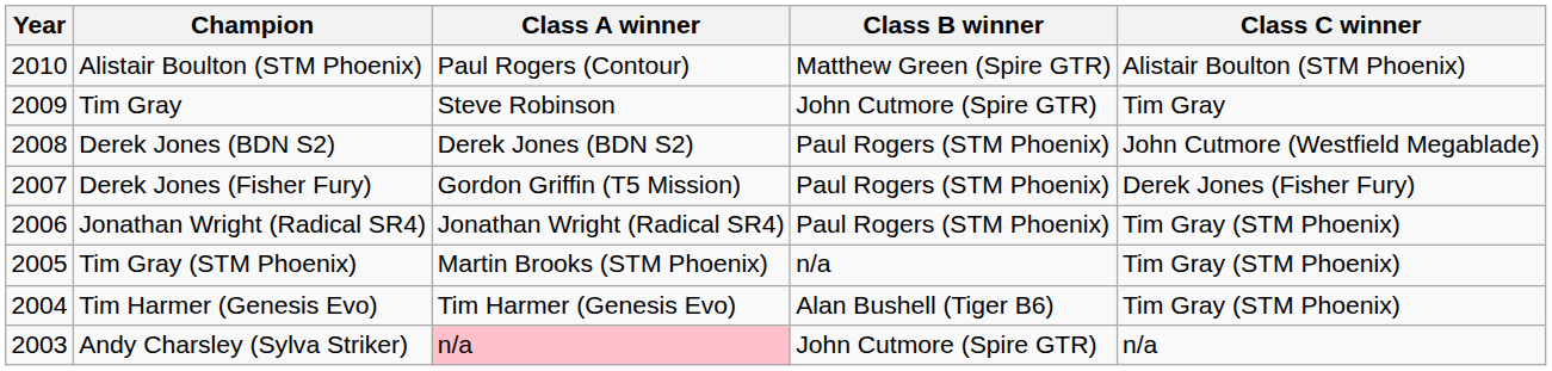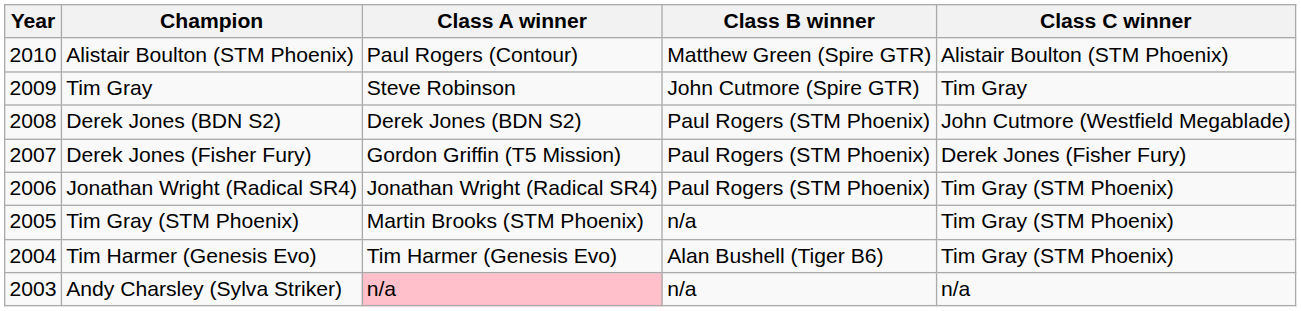Andy Charsley (Sylva Striker) | Class B winner: John Cutmore (Spire GTR) -> n/a
